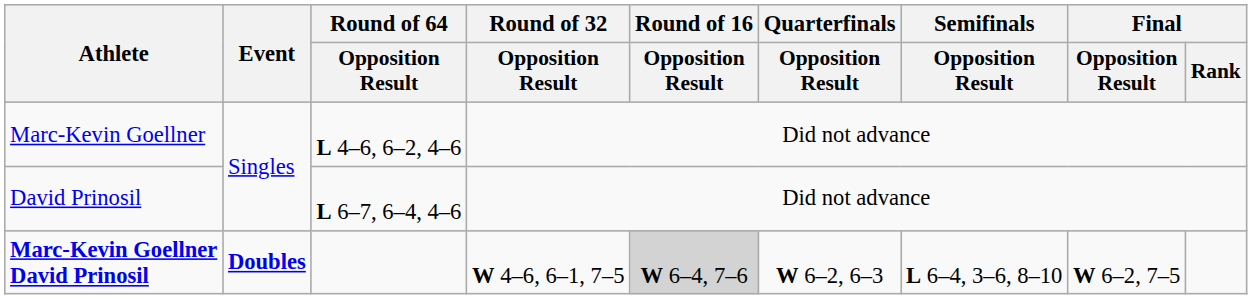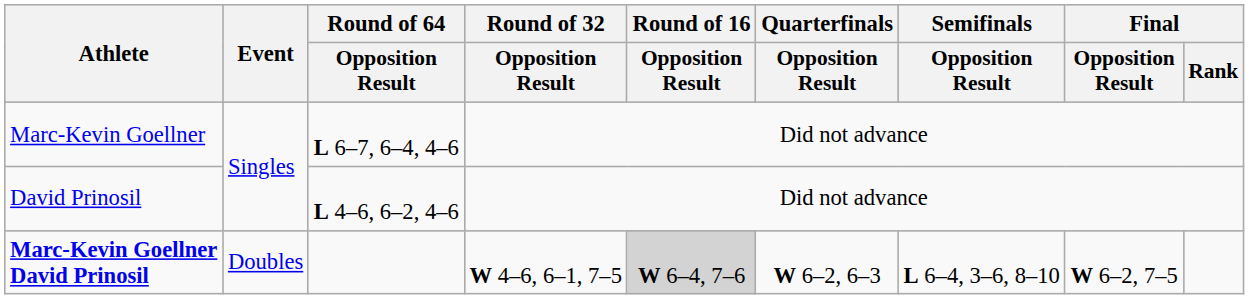Marc-Kevin Goellner | Round of 64 / Opposition Result: L 4–6, 6–2, 4–6 -> L 6–7, 6–4, 4–6
David Prinosil | Round of 64 / Opposition Result: L 6–7, 6–4, 4–6 -> L 4–6, 6–2, 4–6
Marc-Kevin Goellner David Prinosil | Event: bold -> normal
